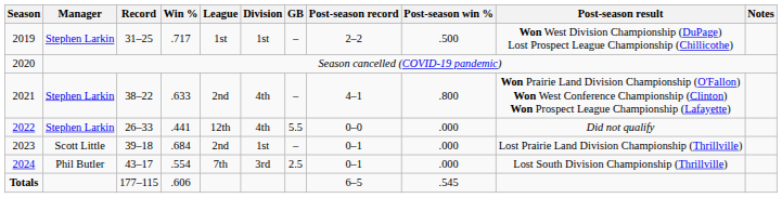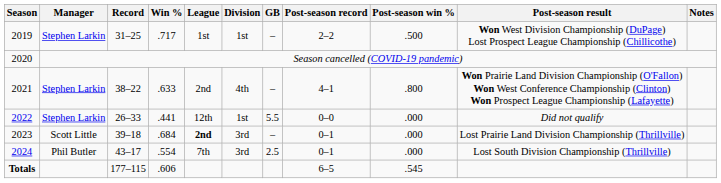2022 | Division: 4th -> 1st
2023 | League: normal -> bold
2023 | Division: 1st -> 3rd
